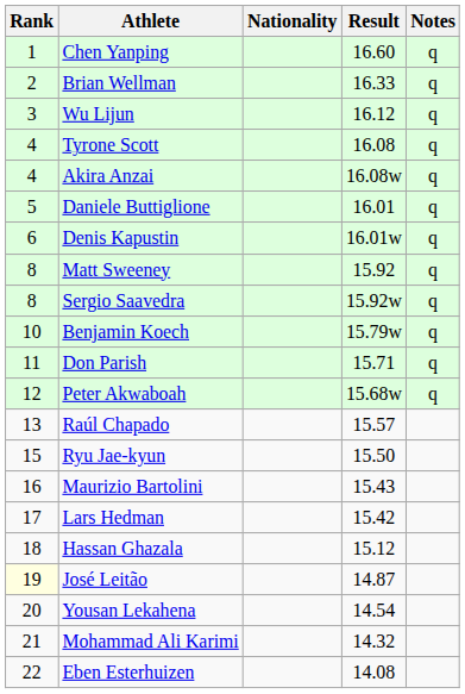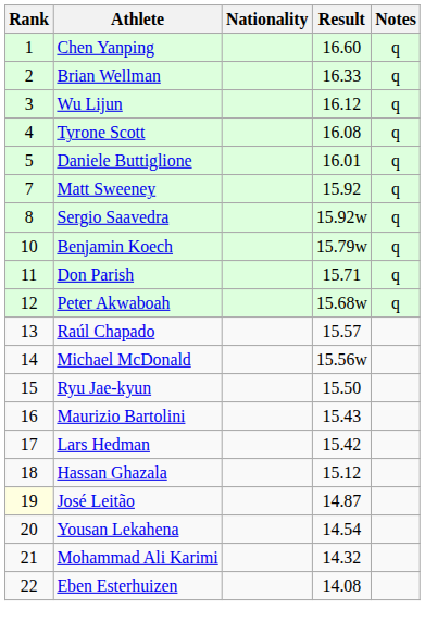- row: 4 | Akira Anzai | 16.08w | q
- row: 6 | Denis Kapustin | 16.01w | q
Matt Sweeney | Rank: 8 -> 7
+ row: 14 | Michael McDonald | 15.56w
